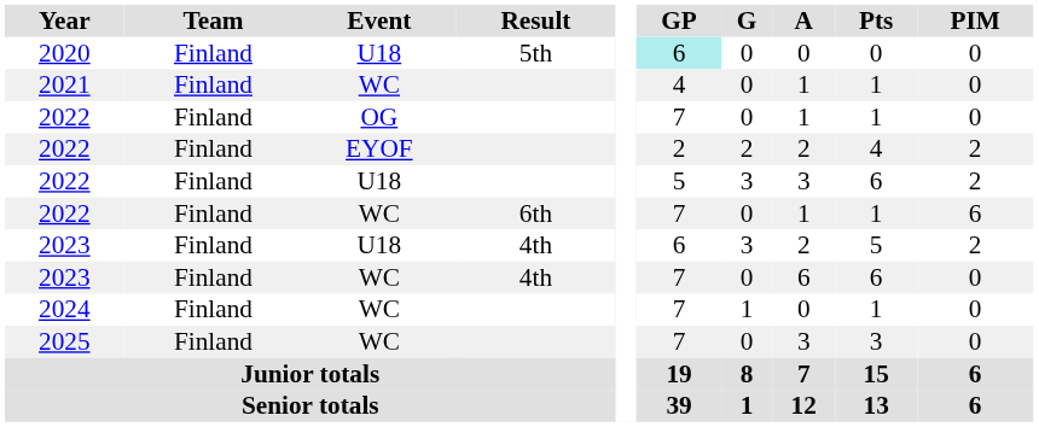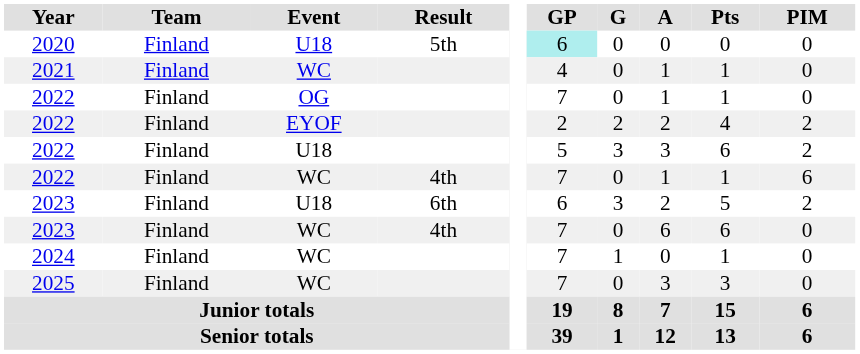2022 / WC | Result: 6th -> 4th
2023 / U18 | Result: 4th -> 6th
